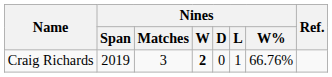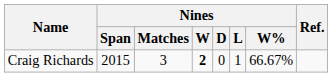Craig Richards | Nines / Span: 2019 -> 2015
Craig Richards | Nines / W%: 66.76% -> 66.67%
